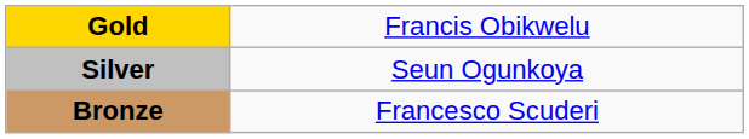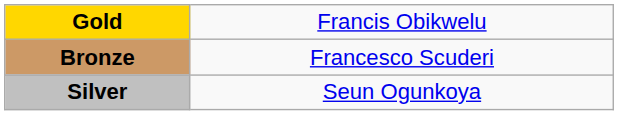rows swapped: Silver <-> Bronze
